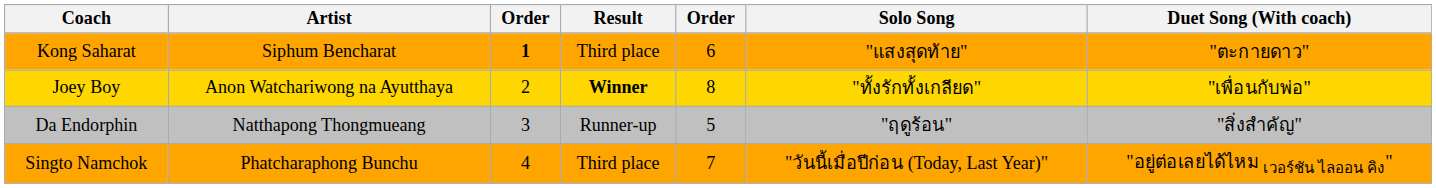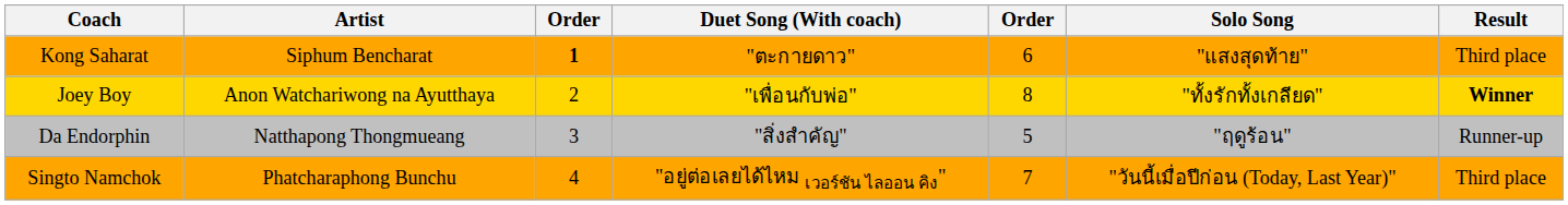columns swapped: Duet Song (With coach) <-> Result
